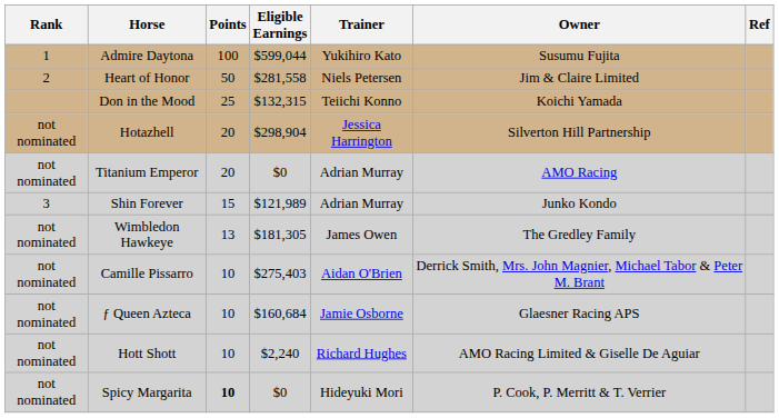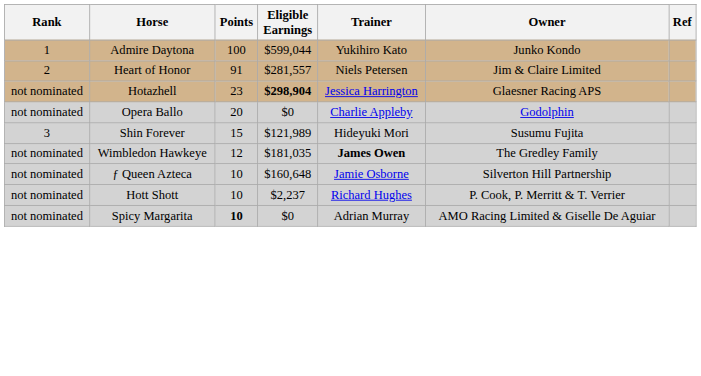Admire Daytona | Owner: Susumu Fujita -> Junko Kondo
Heart of Honor | Points: 50 -> 91
Heart of Honor | Eligible Earnings: $281,558 -> $281,557
- row: Don in the Mood | 25 | $132,315 | Teiichi Konno | Koichi Yamada
Hotazhell | Points: 20 -> 23
Hotazhell | Eligible Earnings: normal -> bold
Hotazhell | Owner: Silverton Hill Partnership -> Glaesner Racing APS
+ row: not nominated | Opera Ballo | 20 | $0 | Charlie Appleby | Godolphin
- row: not nominated | Titanium Emperor | 20 | $0 | Adrian Murray | AMO Racing
Shin Forever | Trainer: Adrian Murray -> Hideyuki Mori
Shin Forever | Owner: Junko Kondo -> Susumu Fujita
Wimbledon Hawkeye | Points: 13 -> 12
Wimbledon Hawkeye | Eligible Earnings: $181,305 -> $181,035
Wimbledon Hawkeye | Trainer: normal -> bold
- row: not nominated | Camille Pissarro | 10 | $275,403 | Aidan O'Brien | Derrick Smith, Mrs. John Magnier, Michael Tabor & Peter M. Brant
ƒ Queen Azteca | Eligible Earnings: $160,684 -> $160,648
ƒ Queen Azteca | Owner: Glaesner Racing APS -> Silverton Hill Partnership
Hott Shott | Eligible Earnings: $2,240 -> $2,237
Hott Shott | Owner: AMO Racing Limited & Giselle De Aguiar -> P. Cook, P. Merritt & T. Verrier
Spicy Margarita | Trainer: Hideyuki Mori -> Adrian Murray
Spicy Margarita | Owner: P. Cook, P. Merritt & T. Verrier -> AMO Racing Limited & Giselle De Aguiar
